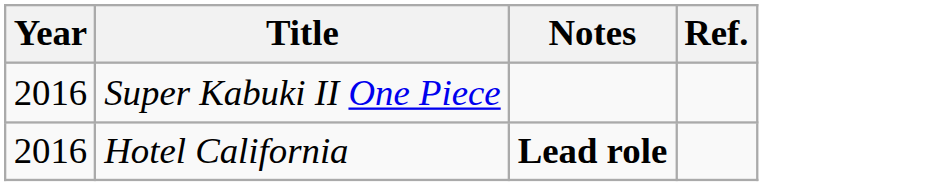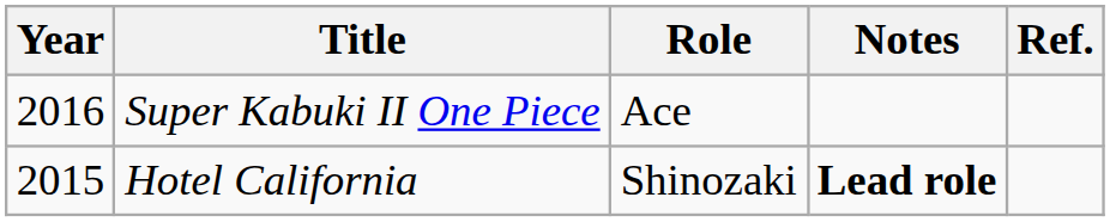+ column: Role | Ace | Shinozaki
Hotel California | Year: 2016 -> 2015
